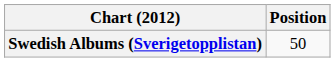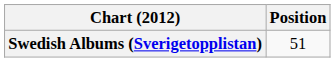Swedish Albums (Sverigetopplistan) | Position: 50 -> 51
